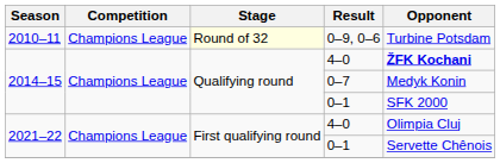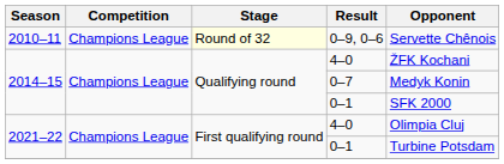0–9, 0–6 | Opponent: Turbine Potsdam -> Servette Chênois
2014–15 / 4–0 | Opponent: bold -> normal
2021–22 / 0–1 | Opponent: Servette Chênois -> Turbine Potsdam
